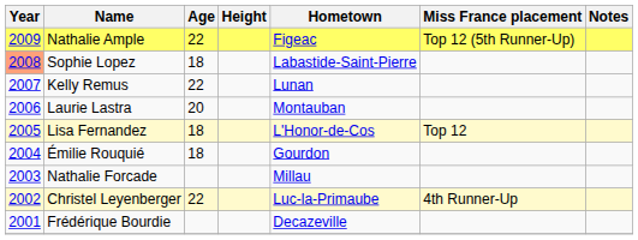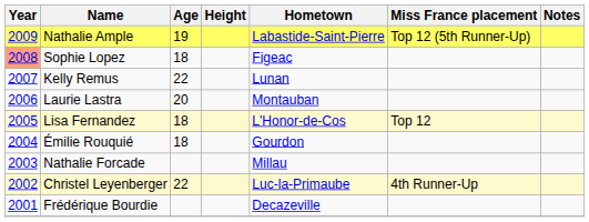Nathalie Ample | Age: 22 -> 19
Nathalie Ample | Hometown: Figeac -> Labastide-Saint-Pierre
Sophie Lopez | Hometown: Labastide-Saint-Pierre -> Figeac
